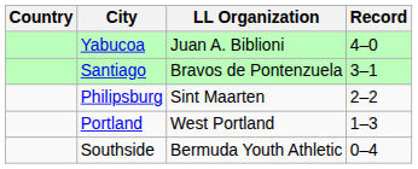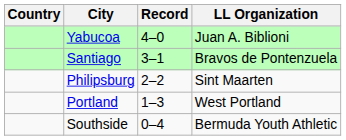columns swapped: LL Organization <-> Record
